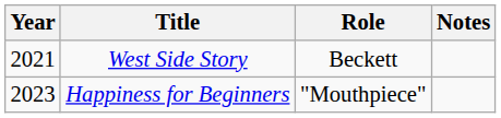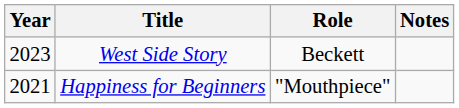West Side Story | Year: 2021 -> 2023
Happiness for Beginners | Year: 2023 -> 2021
